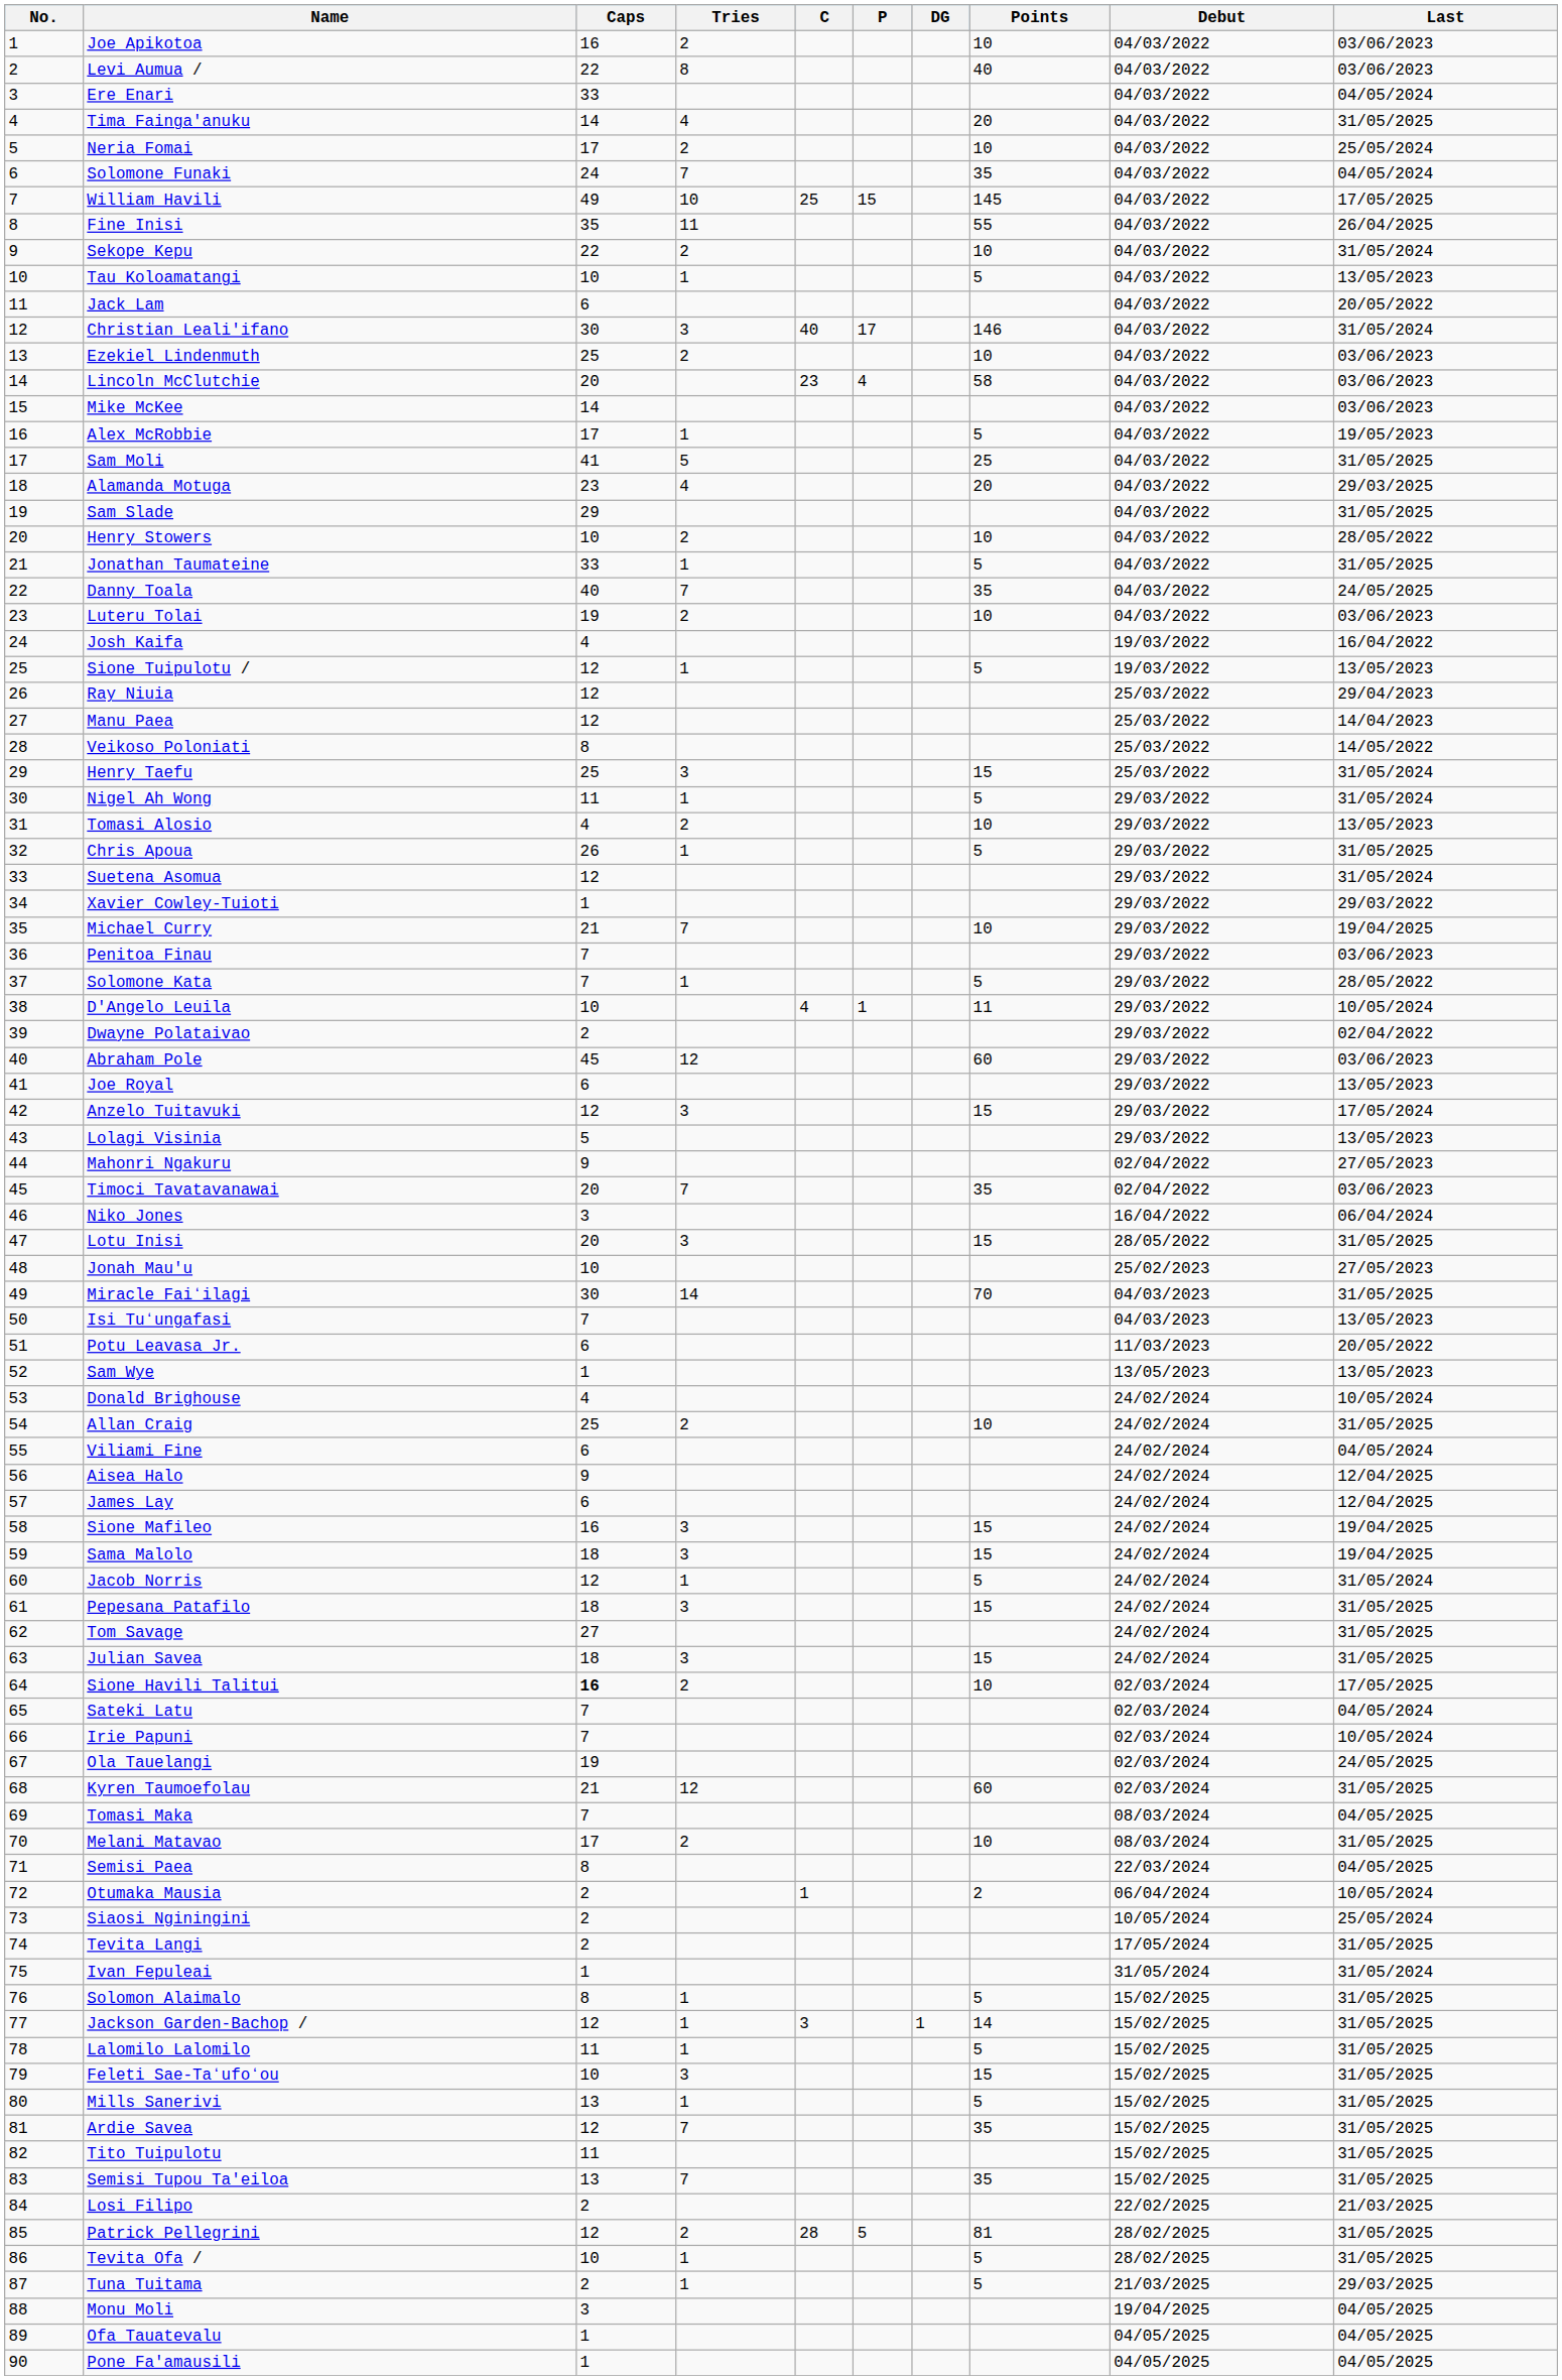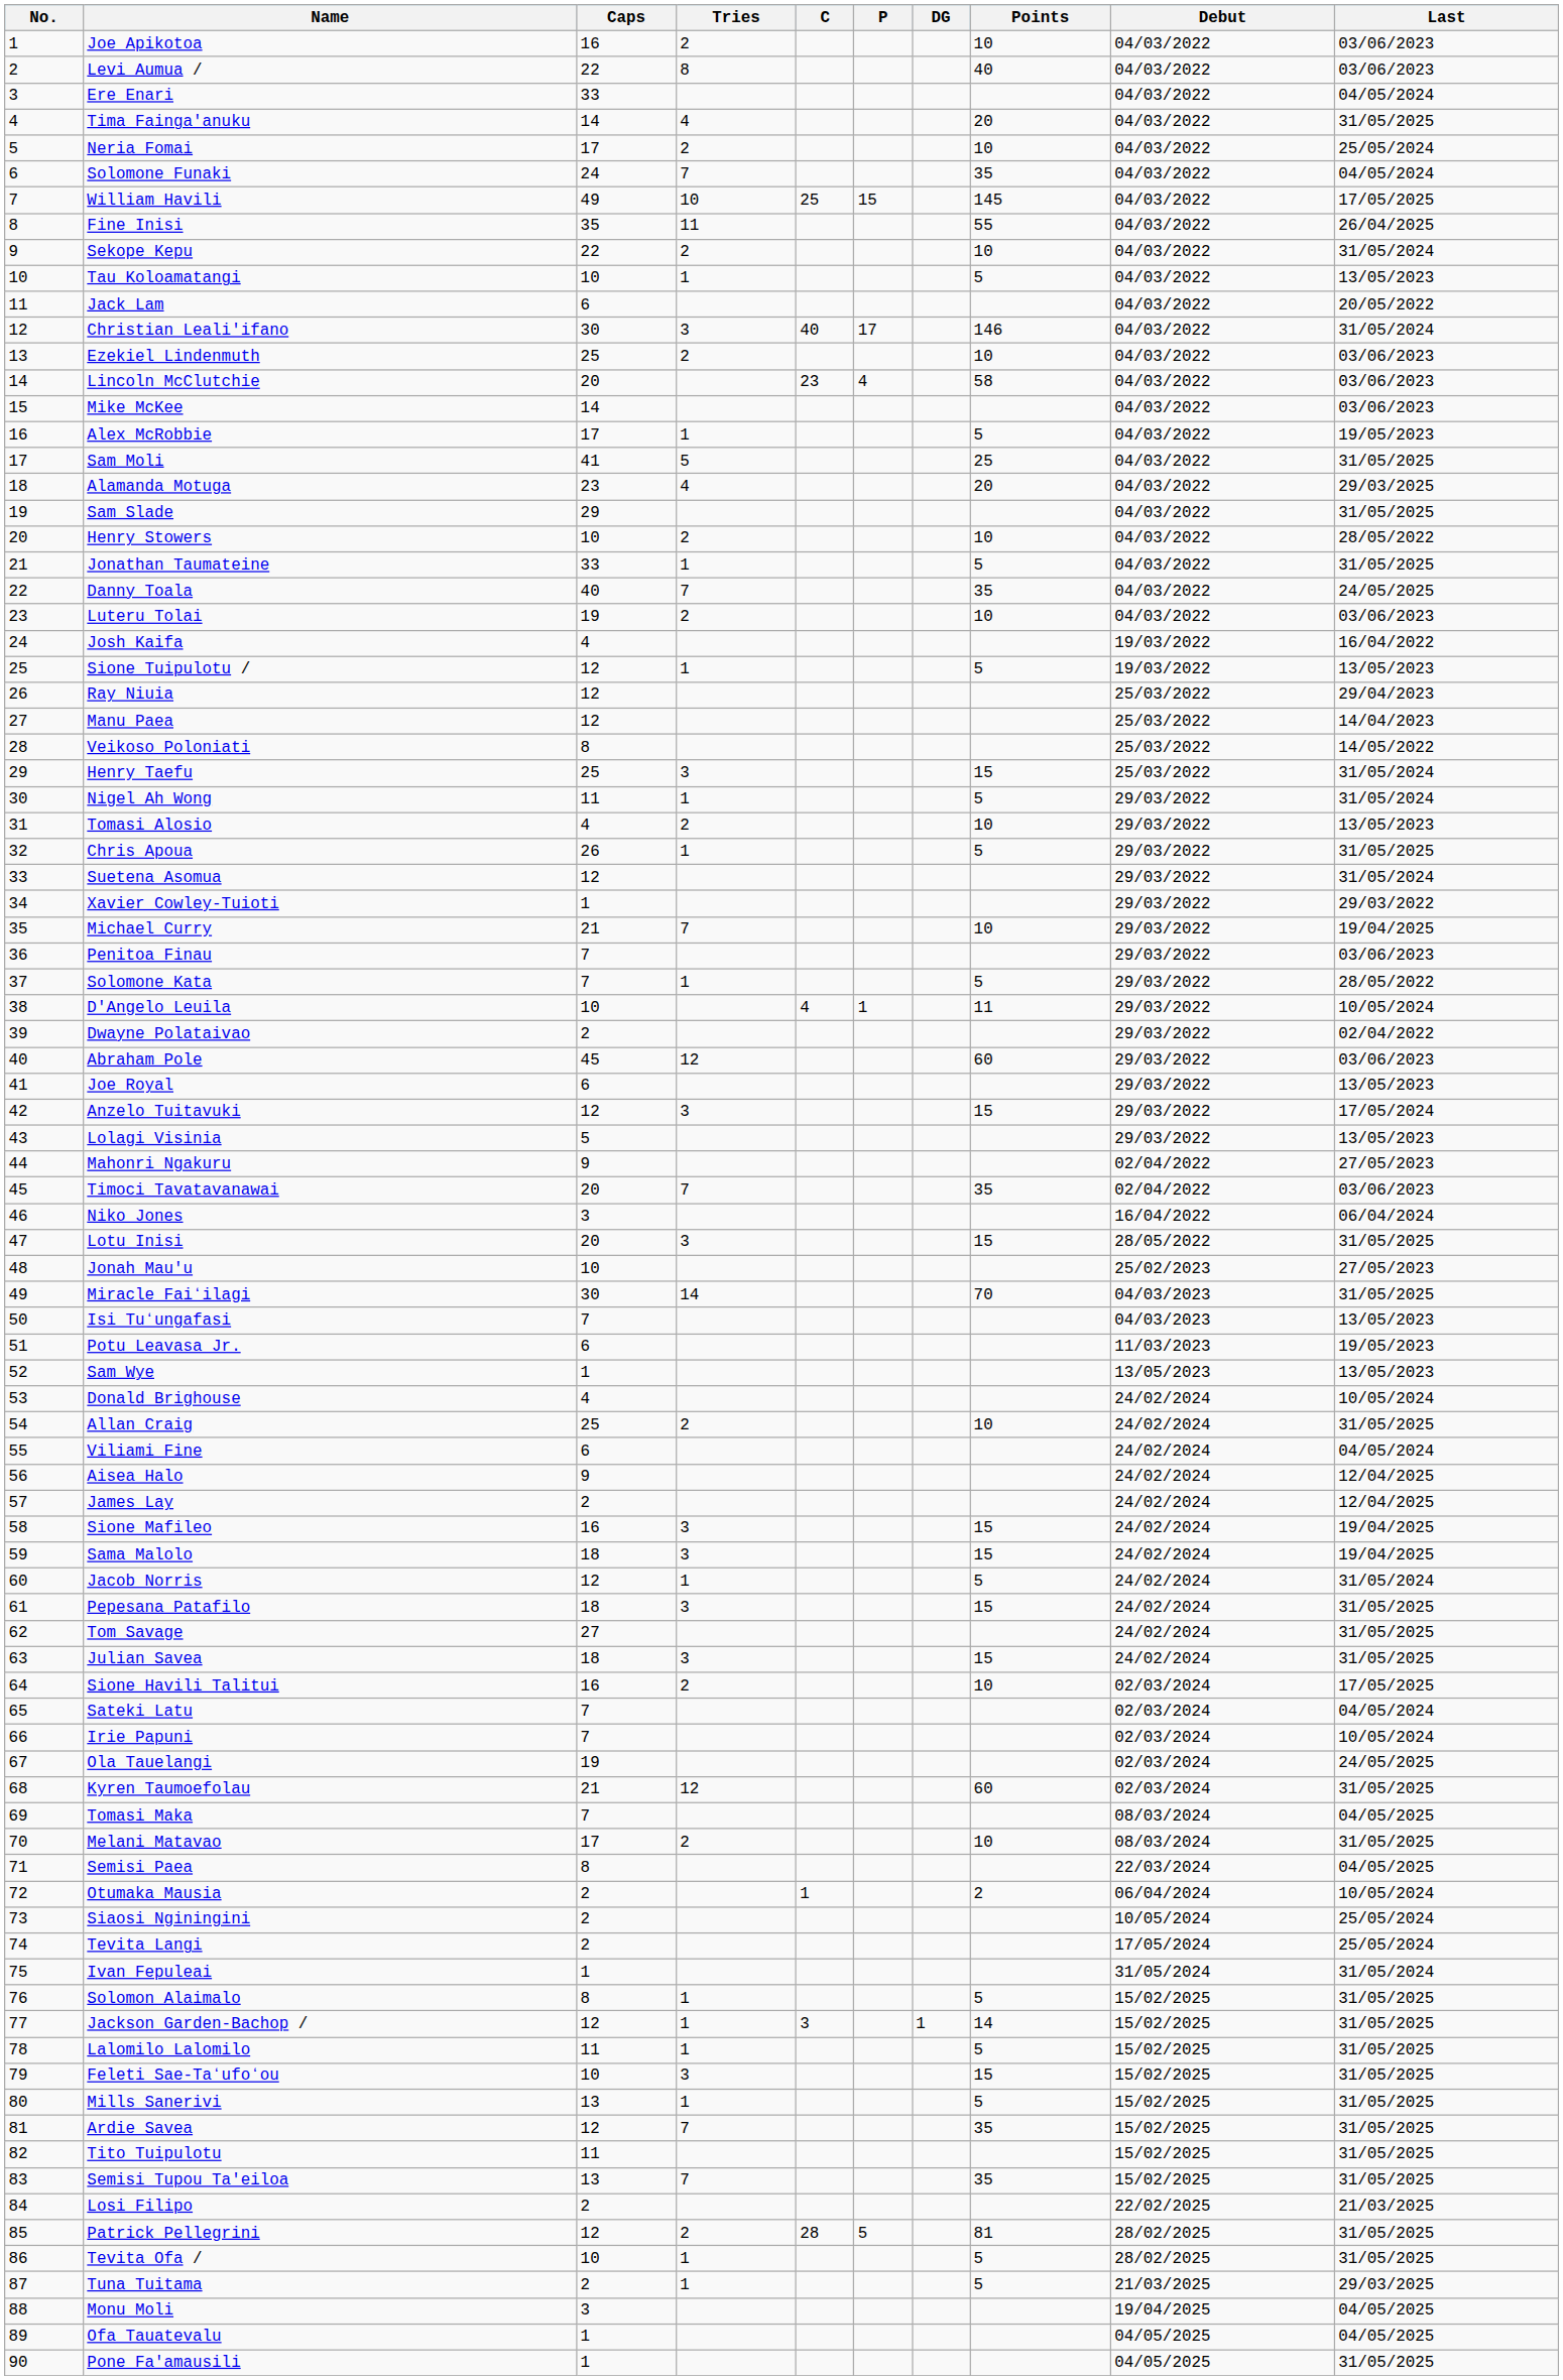Potu Leavasa Jr. | Last: 20/05/2022 -> 19/05/2023
James Lay | Caps: 6 -> 2
Sione Havili Talitui | Caps: bold -> normal
Tevita Langi | Last: 31/05/2025 -> 25/05/2024
Pone Fa'amausili | Last: 04/05/2025 -> 31/05/2025
